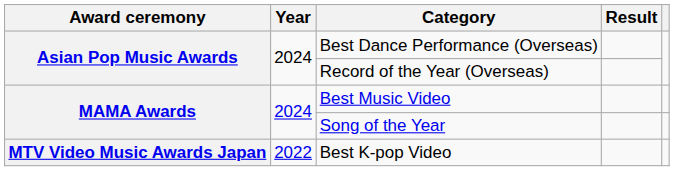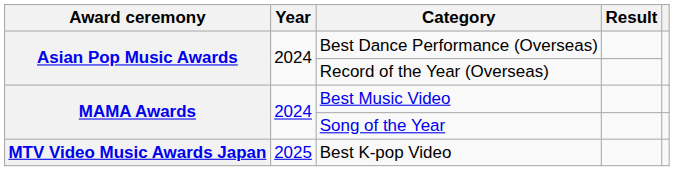Best K-pop Video | Year: 2022 -> 2025
